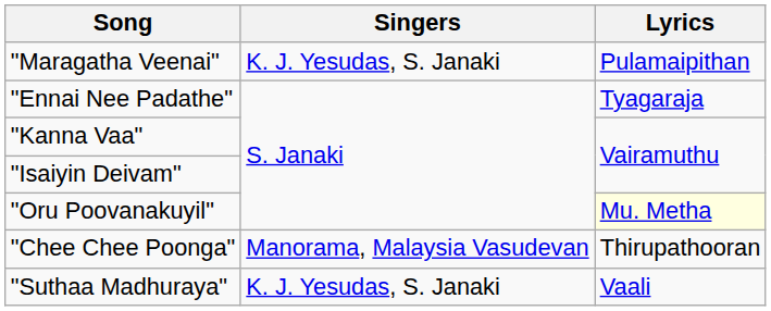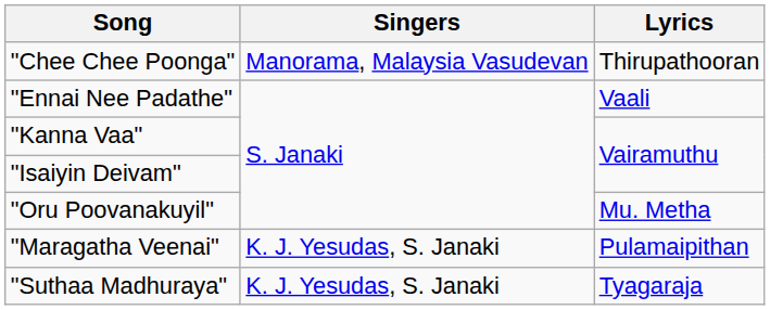rows swapped: "Chee Chee Poonga" <-> "Maragatha Veenai"
"Ennai Nee Padathe" | Lyrics: Tyagaraja -> Vaali
"Oru Poovanakuyil" | Lyrics: lightyellow background -> no background
"Suthaa Madhuraya" | Lyrics: Vaali -> Tyagaraja
